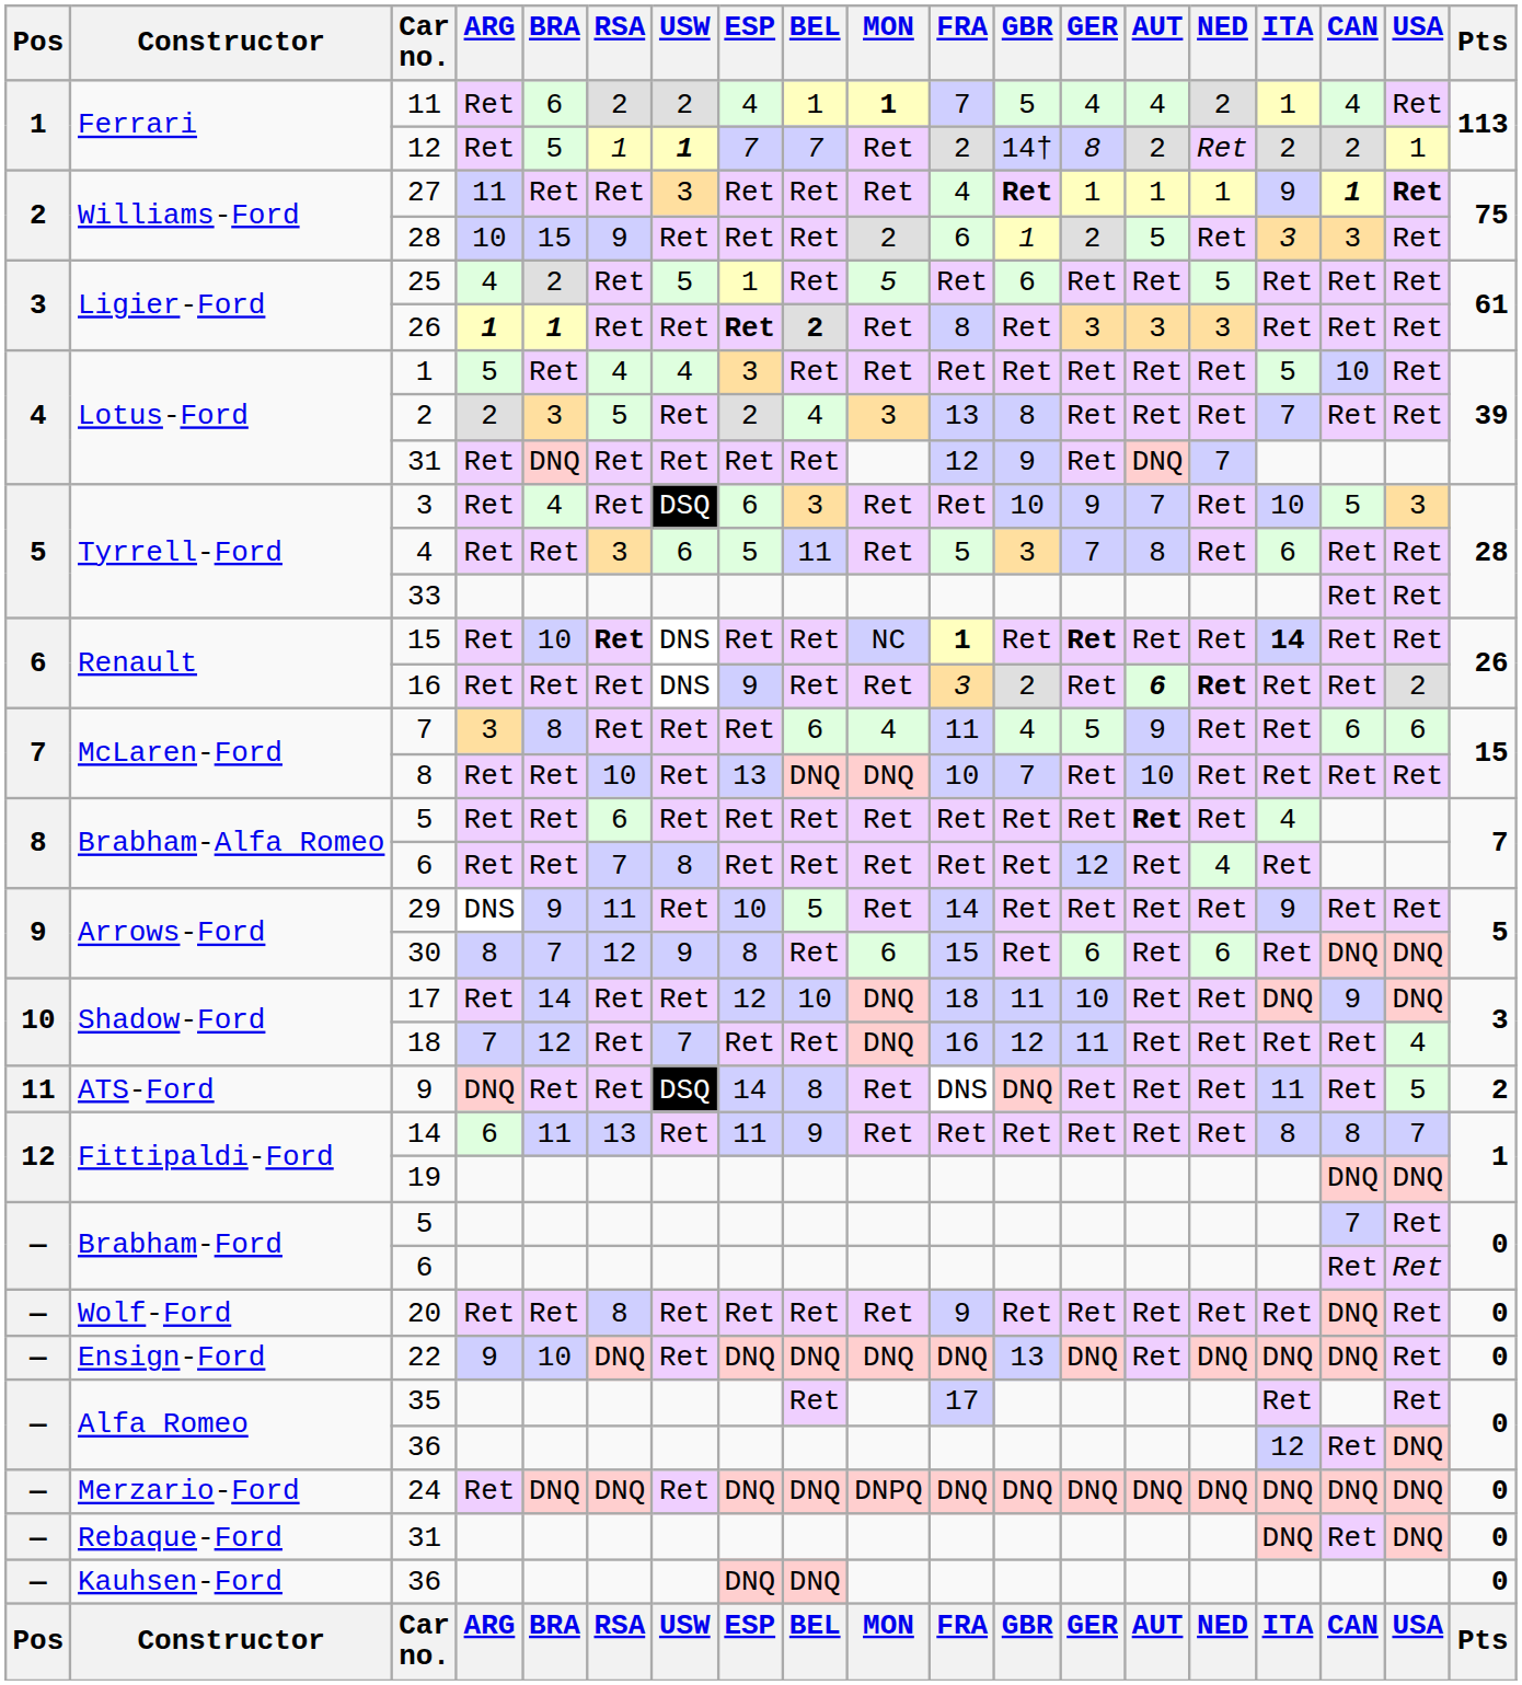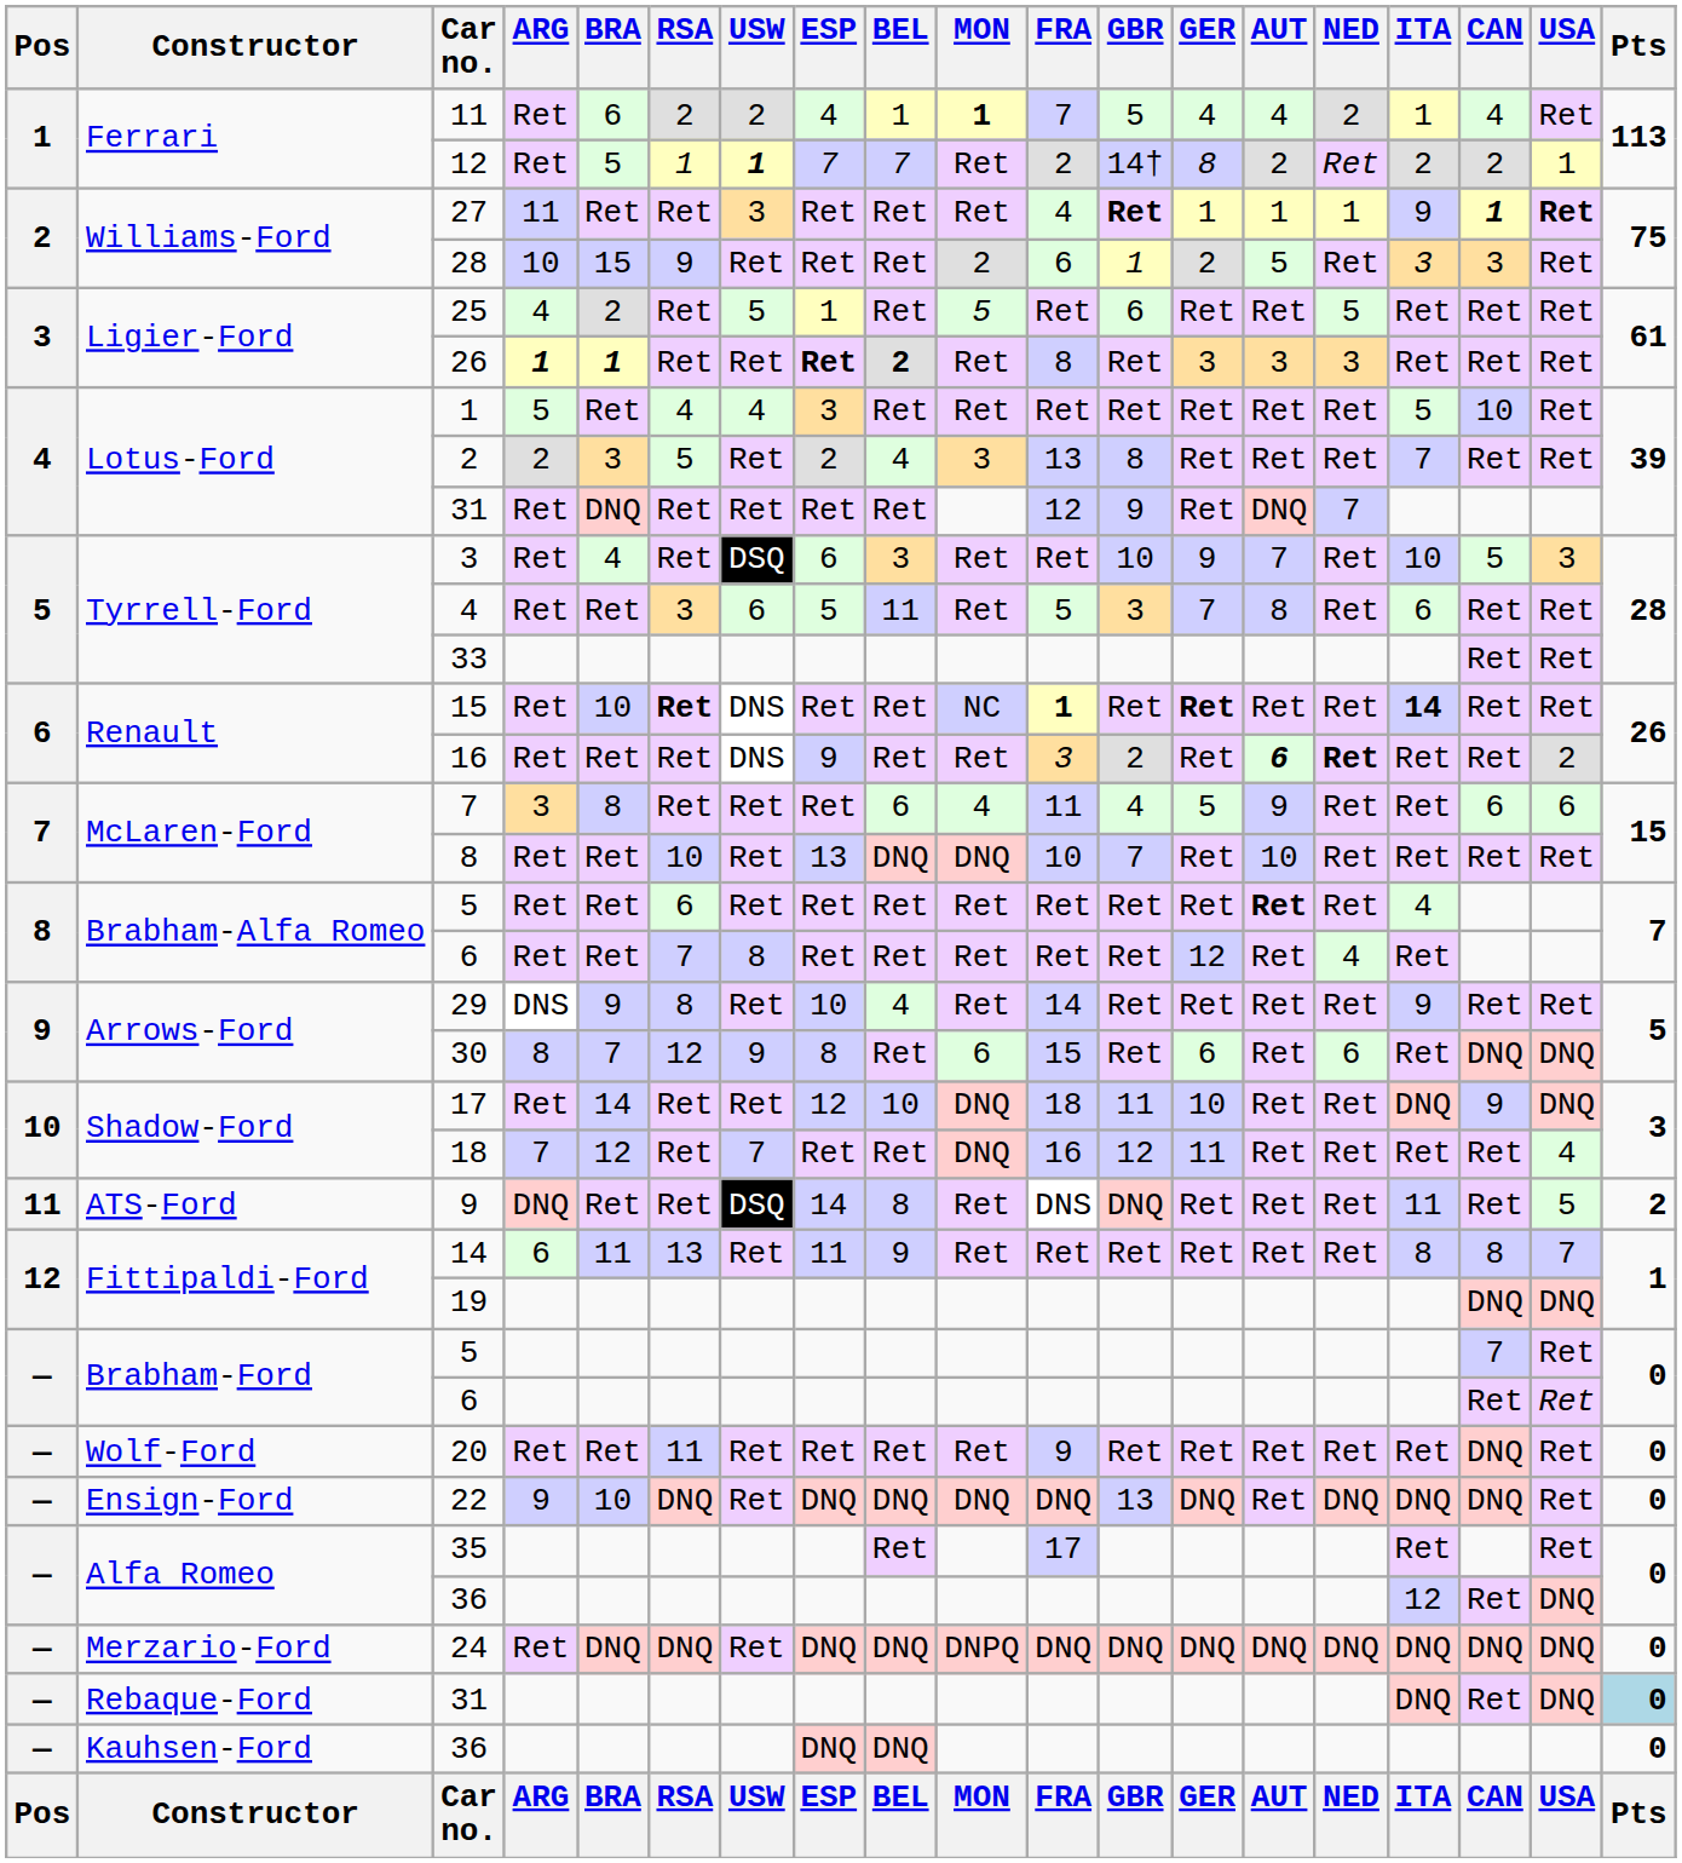29 | RSA: 11 -> 8
29 | BEL: 5 -> 4
20 | RSA: 8 -> 11
Rebaque-Ford / 31 | Pts: no background -> lightblue background
